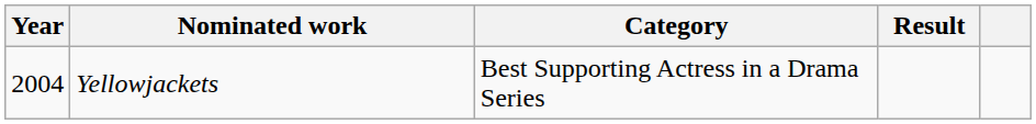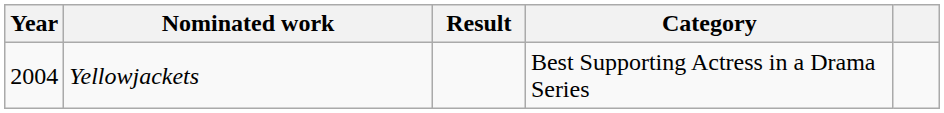columns swapped: Category <-> Result
